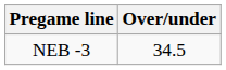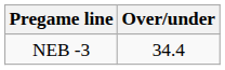NEB -3 | Over/under: 34.5 -> 34.4
